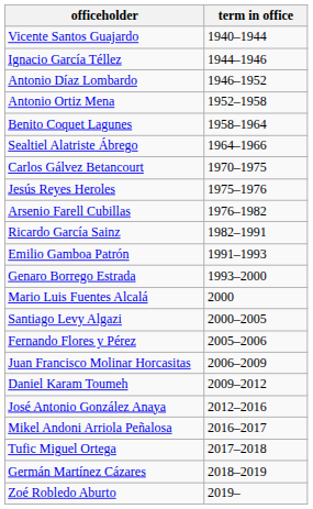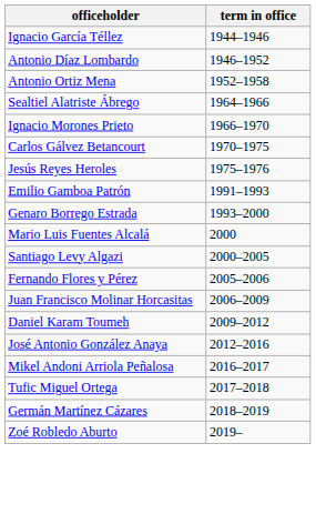- row: Vicente Santos Guajardo | 1940–1944
- row: Benito Coquet Lagunes | 1958–1964
+ row: Ignacio Morones Prieto | 1966–1970
- row: Arsenio Farell Cubillas | 1976–1982
- row: Ricardo García Sainz | 1982–1991
